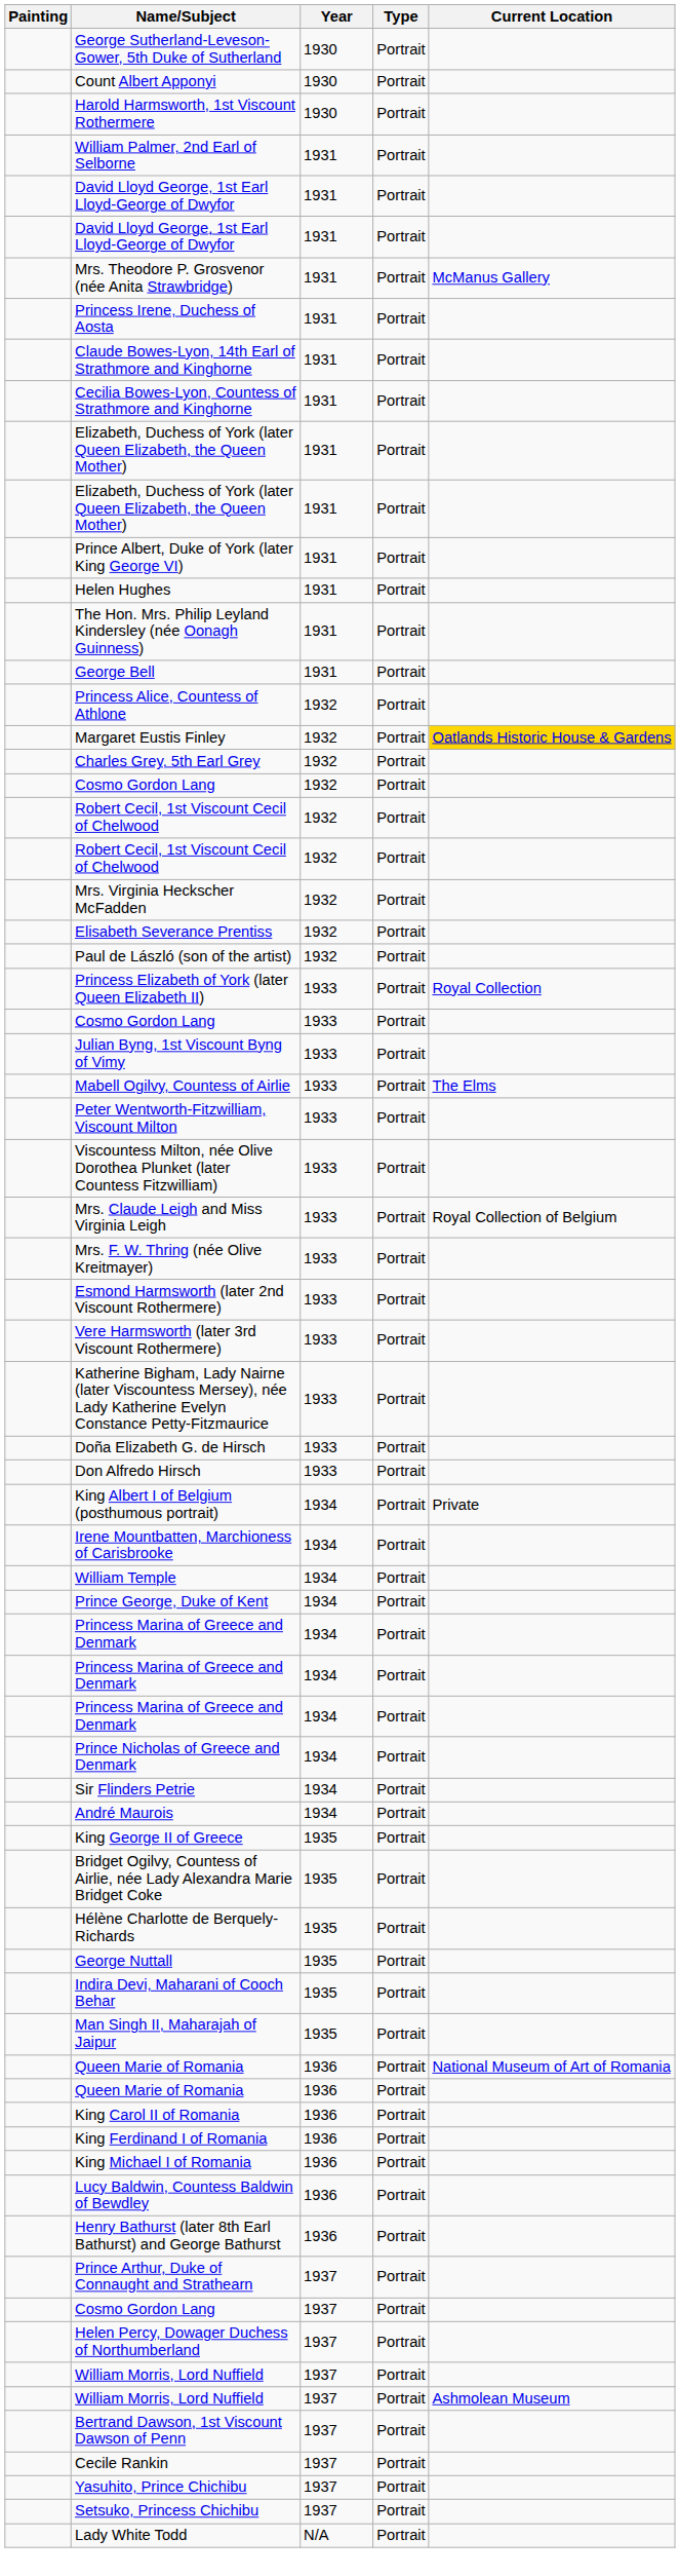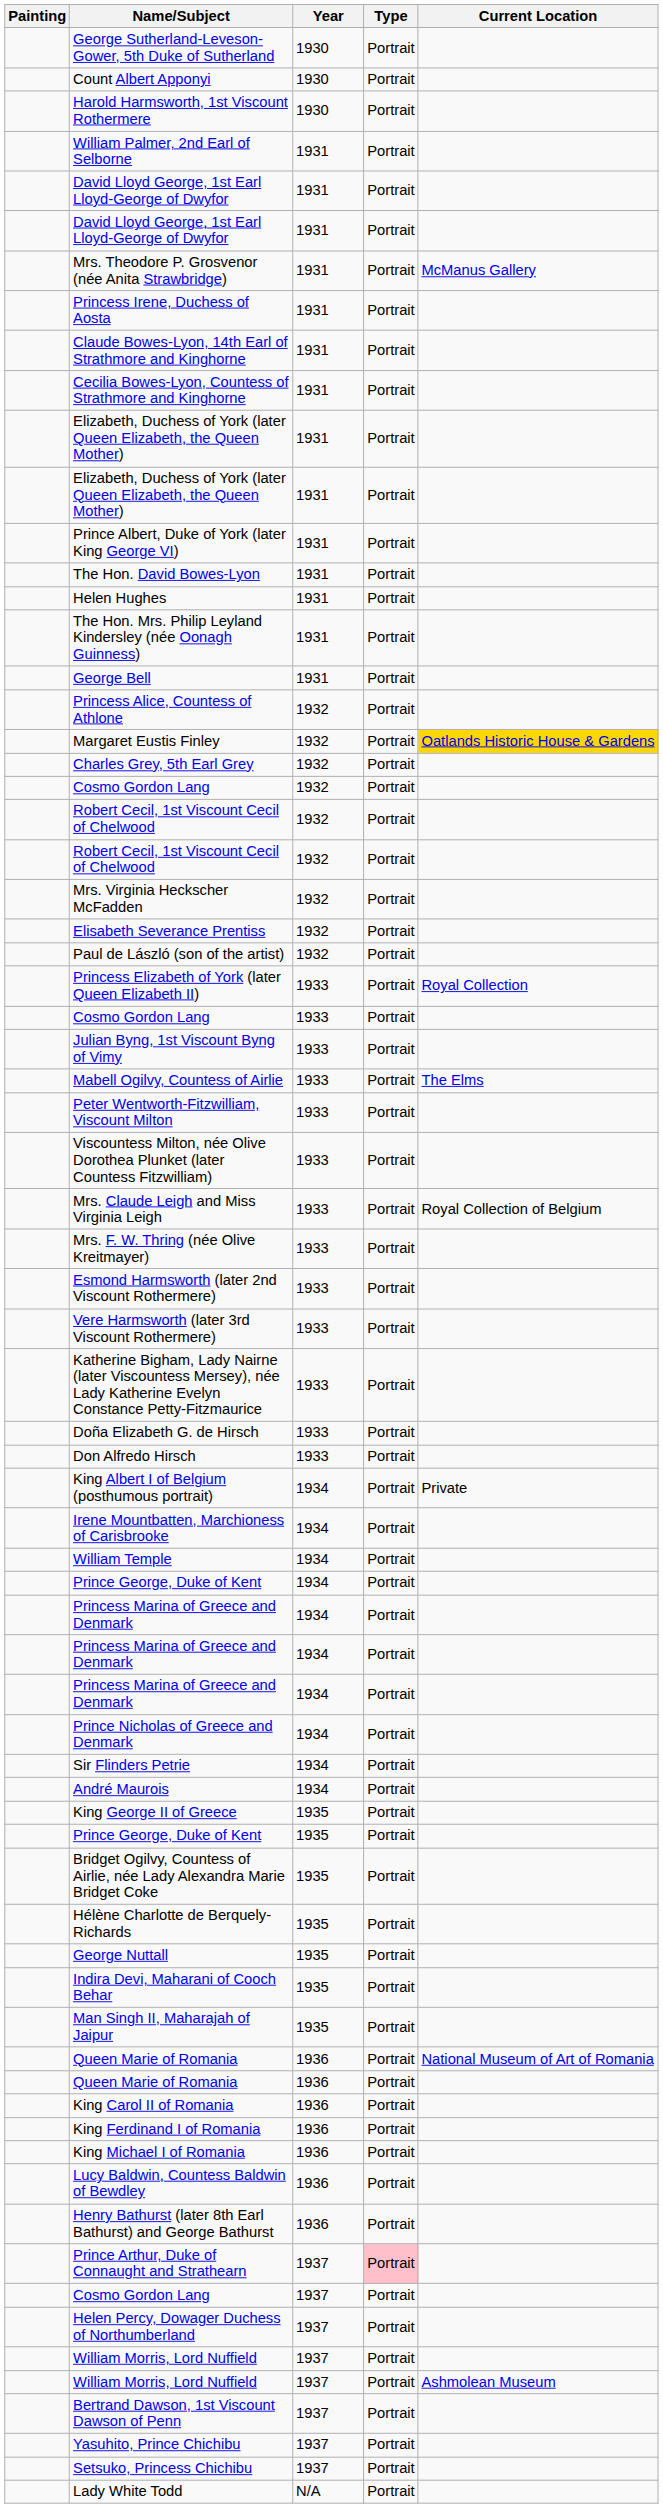+ row: The Hon. David Bowes-Lyon | 1931 | Portrait
+ row: Prince George, Duke of Kent | 1935 | Portrait
Prince Arthur, Duke of Connaught and Strathearn | Type: no background -> pink background
- row: Cecile Rankin | 1937 | Portrait
